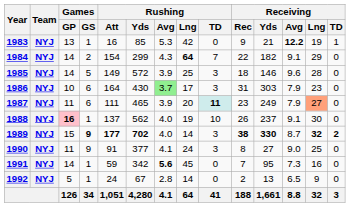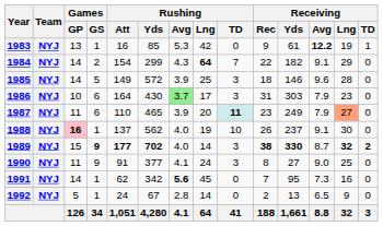1983 | Receiving / Yds: 21 -> 61
1987 | Rushing / Att: 111 -> 110
1991 | Rushing / Att: 59 -> 62
